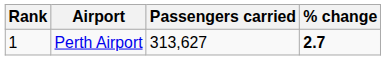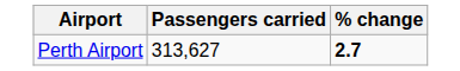- column: Rank | 1
